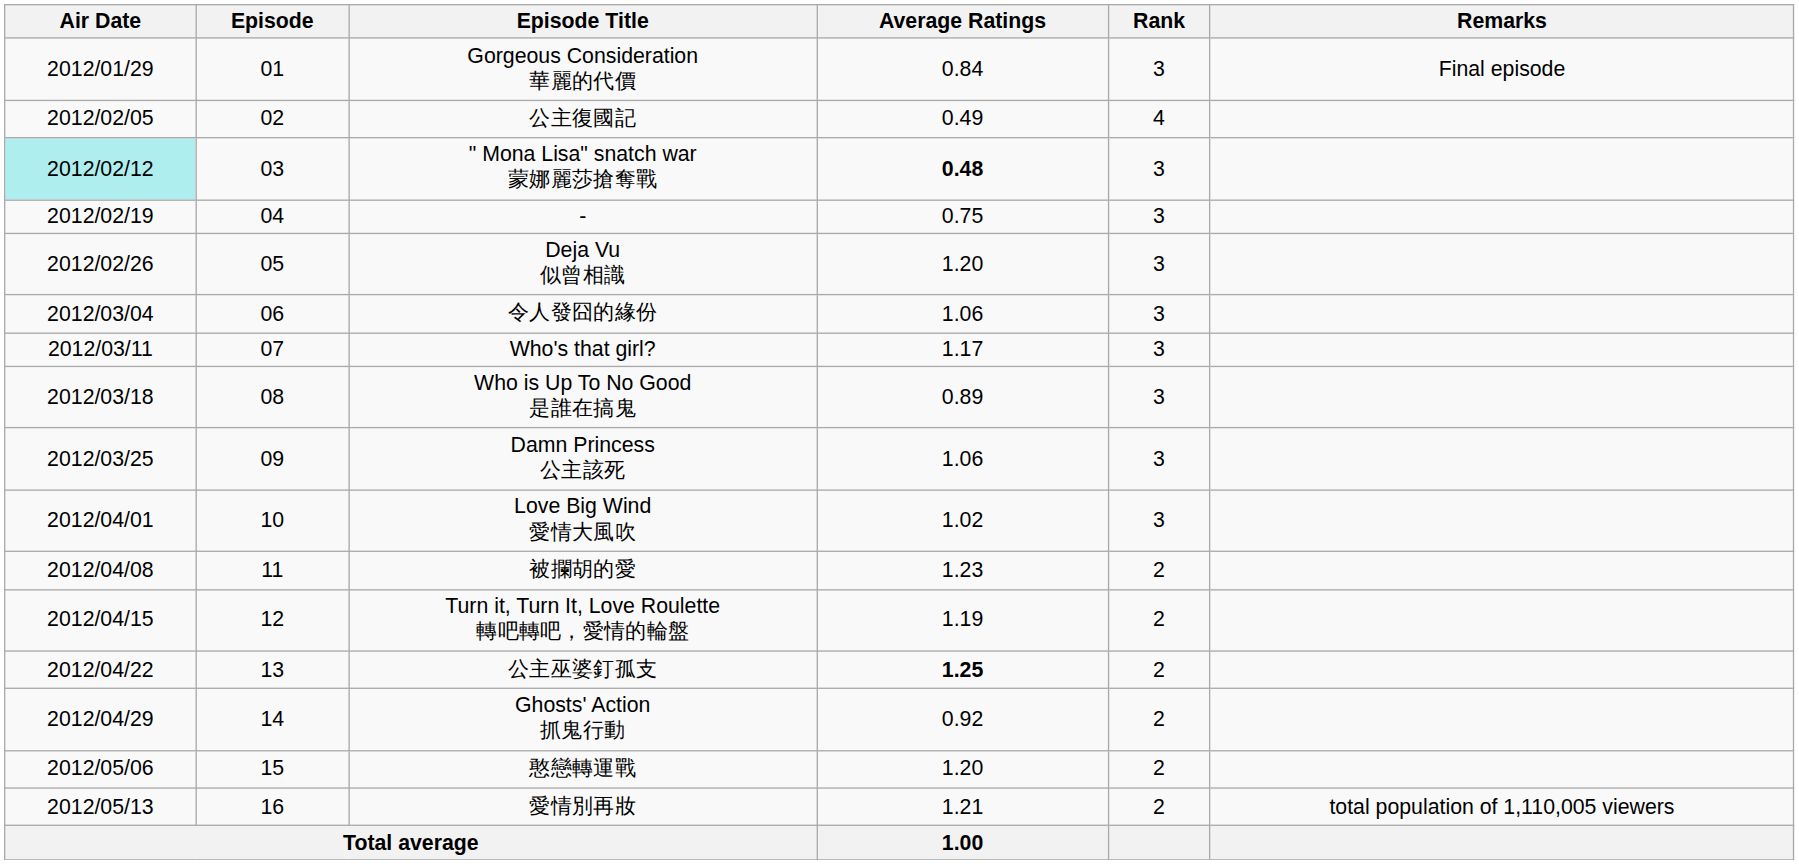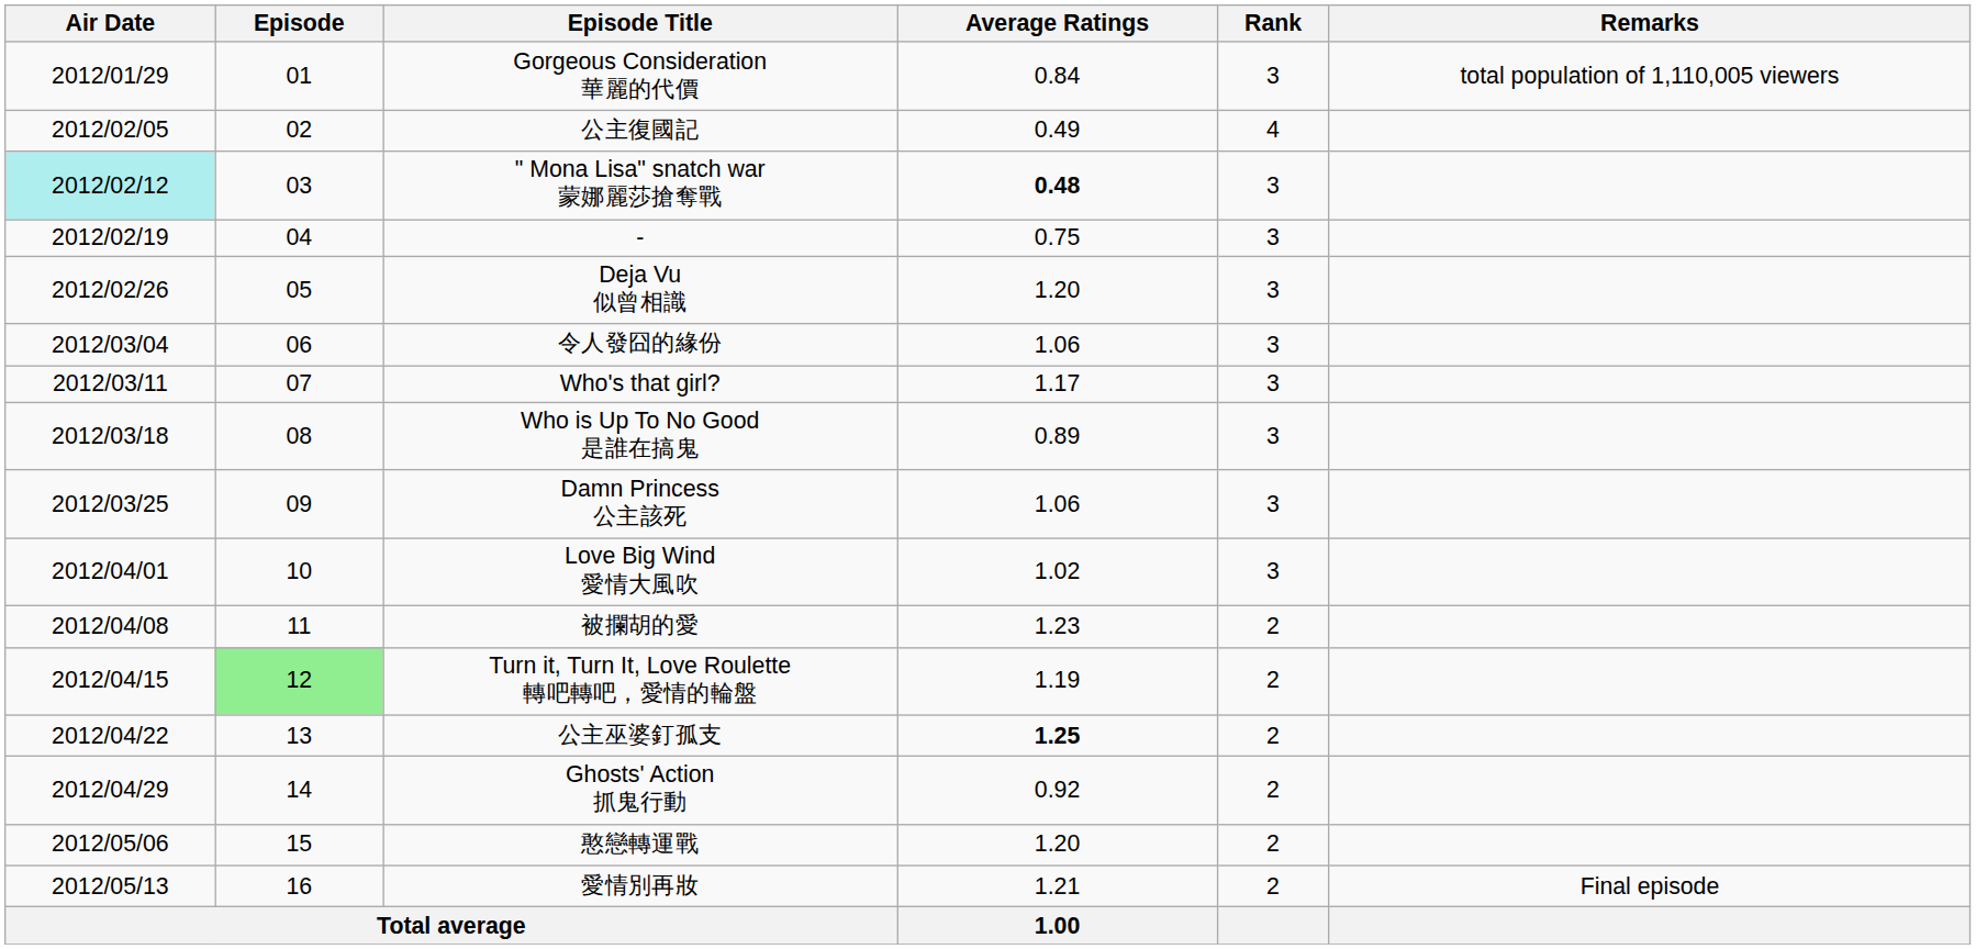Gorgeous Consideration 華麗的代價 | Remarks: Final episode -> total population of 1,110,005 viewers
Turn it, Turn It, Love Roulette 轉吧轉吧，愛情的輪盤 | Episode: no background -> lightgreen background
愛情別再妝 | Remarks: total population of 1,110,005 viewers -> Final episode
